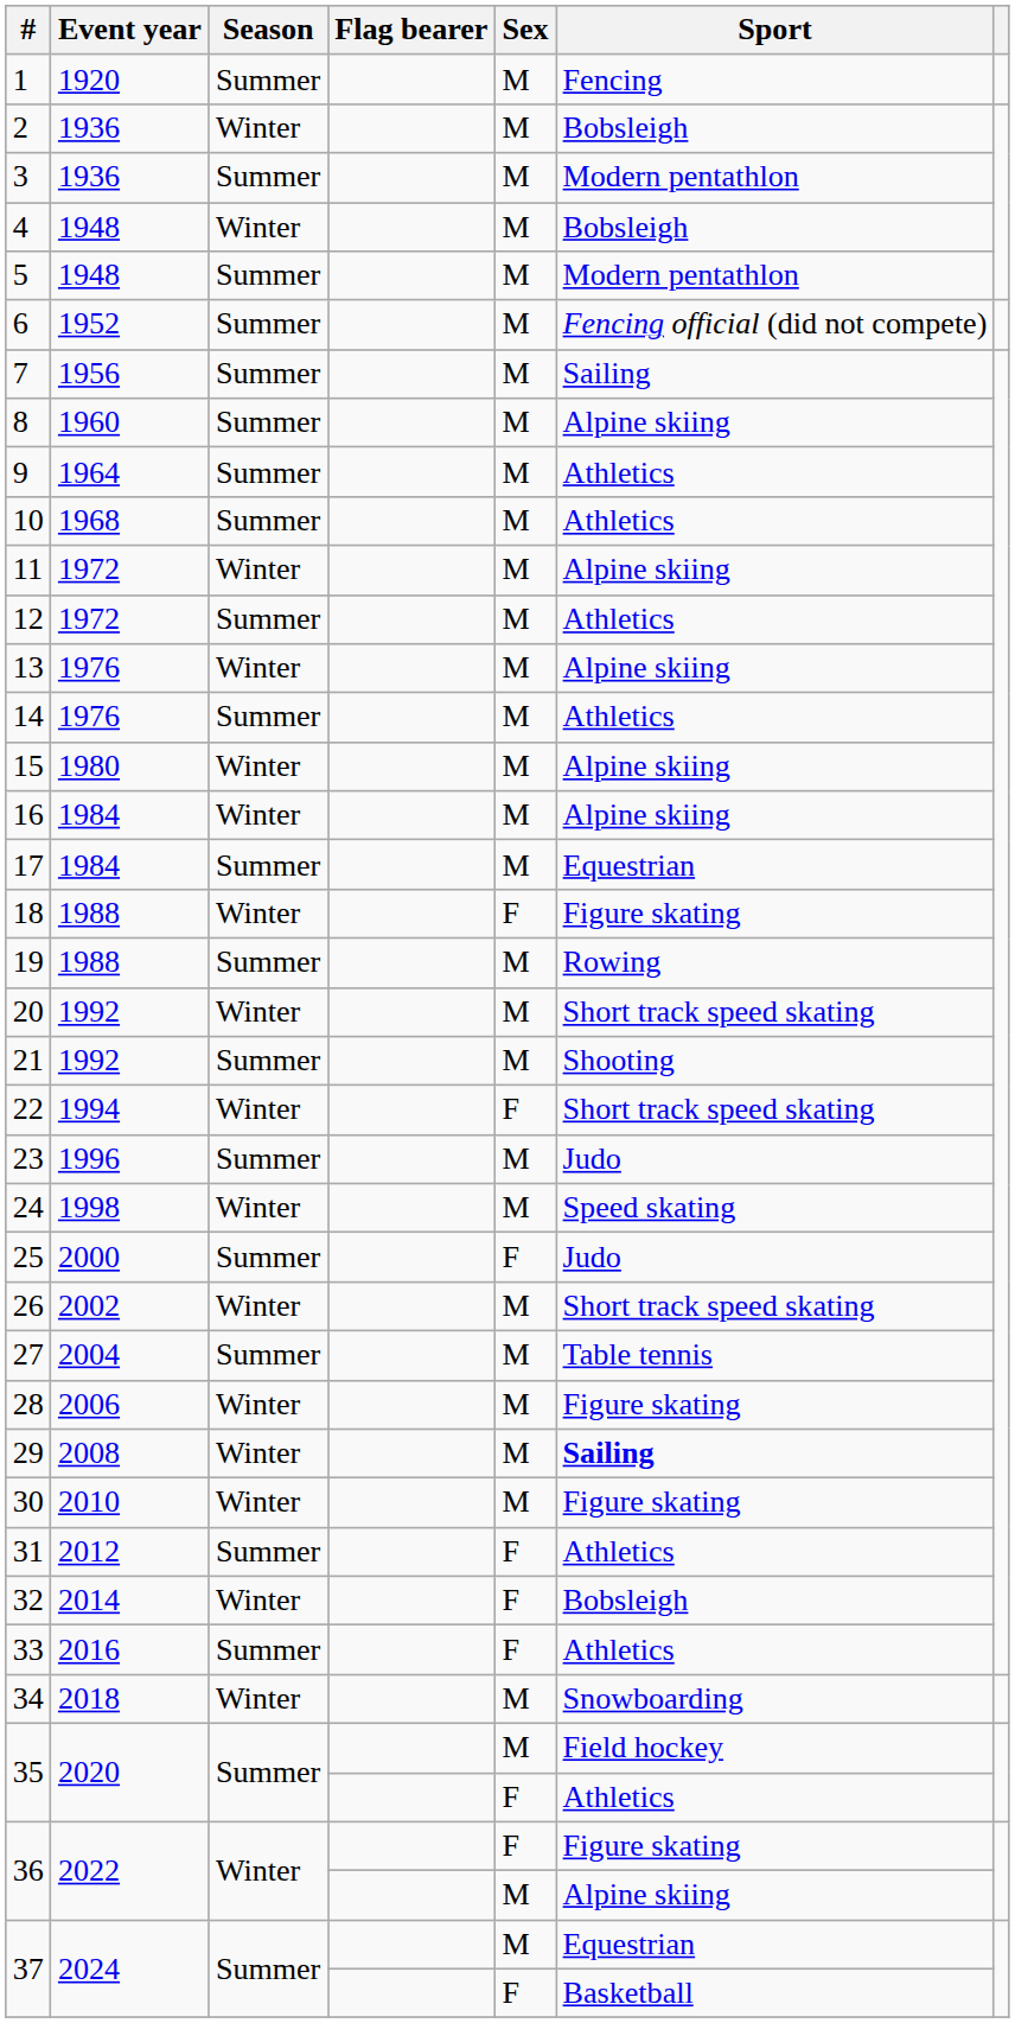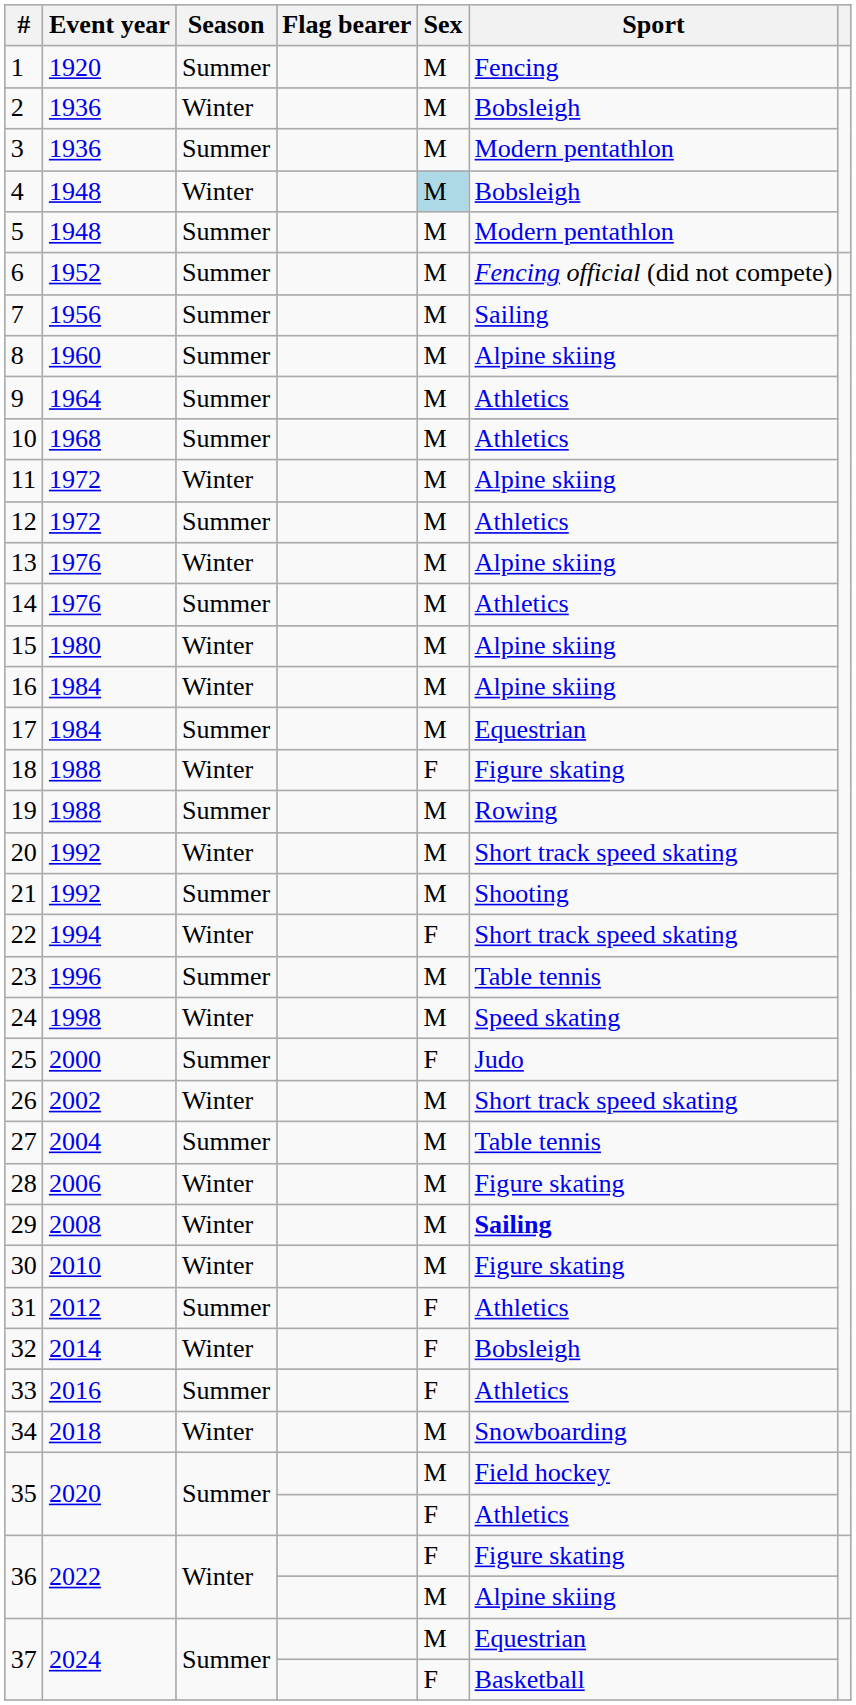4 | Sex: no background -> lightblue background
23 | Sport: Judo -> Table tennis
